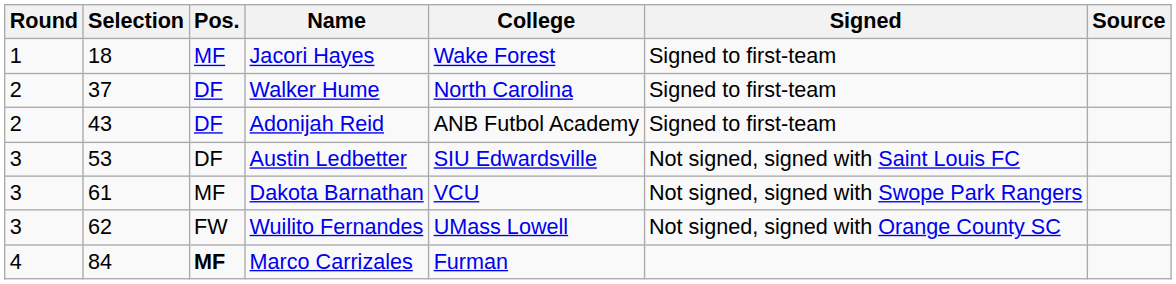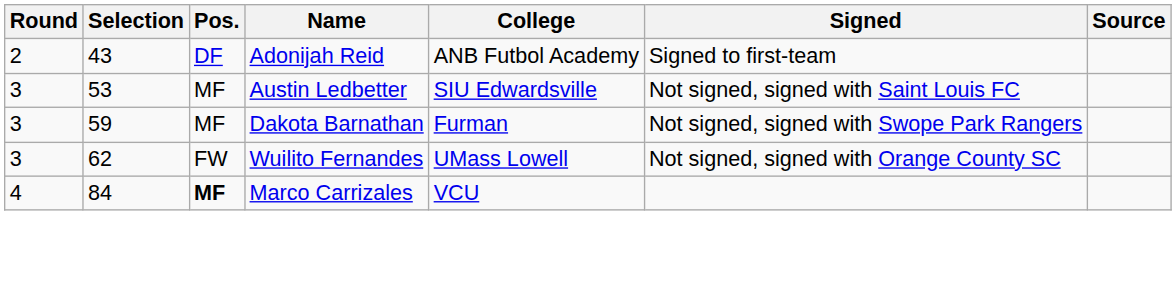- row: 1 | 18 | MF | Jacori Hayes | Wake Forest | Signed to first-team
- row: 2 | 37 | DF | Walker Hume | North Carolina | Signed to first-team
Austin Ledbetter | Pos.: DF -> MF
Dakota Barnathan | Selection: 61 -> 59
Dakota Barnathan | College: VCU -> Furman
Marco Carrizales | College: Furman -> VCU
